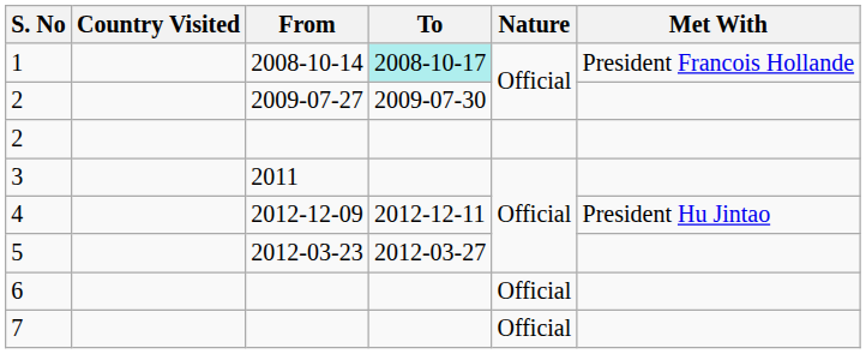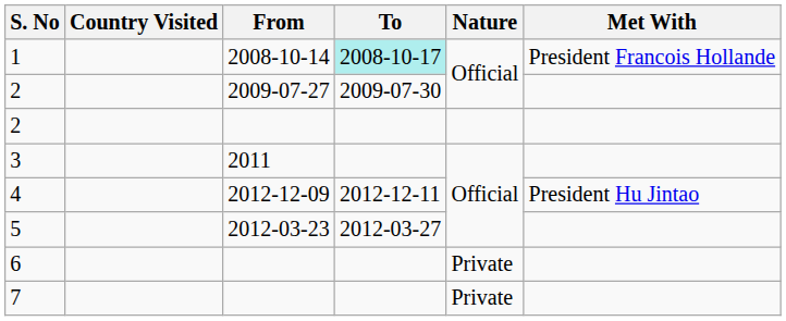6 | Nature: Official -> Private
7 | Nature: Official -> Private
